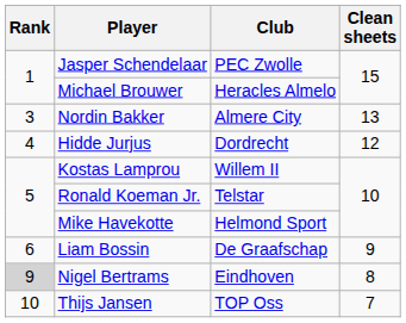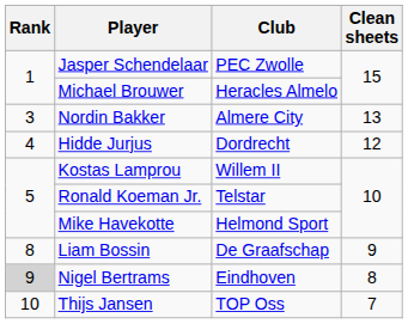Liam Bossin | Rank: 6 -> 8
